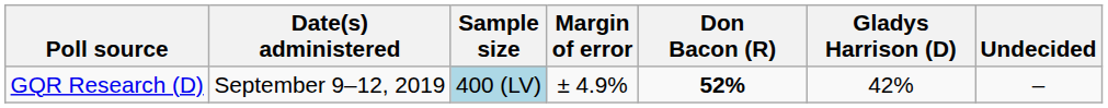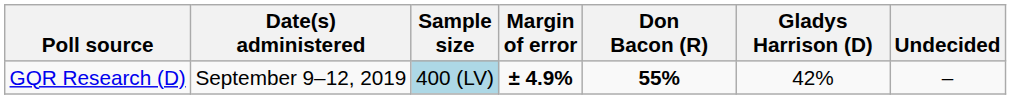GQR Research (D) | Margin of error: normal -> bold
GQR Research (D) | Don Bacon (R): 52% -> 55%
